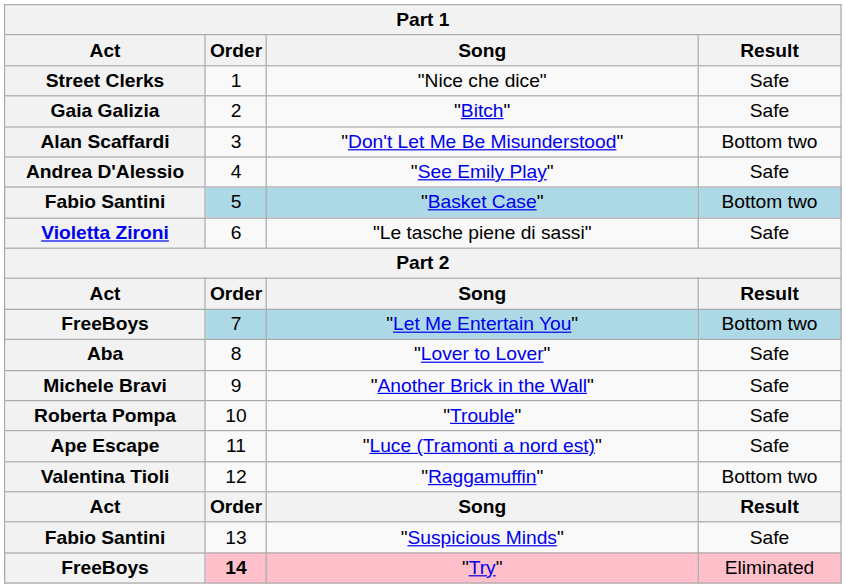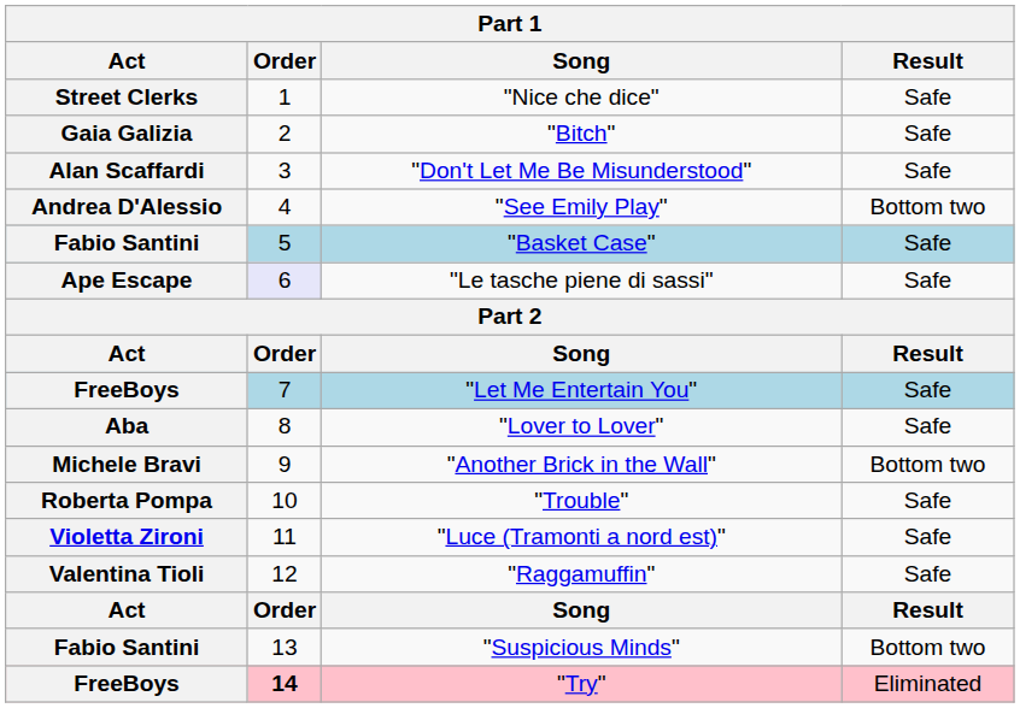"Don't Let Me Be Misunderstood" | Result: Bottom two -> Safe
"See Emily Play" | Result: Safe -> Bottom two
"Basket Case" | Result: Bottom two -> Safe
"Le tasche piene di sassi" | Act: Violetta Zironi -> Ape Escape
"Le tasche piene di sassi" | Order: no background -> lavender background
"Let Me Entertain You" | Result: Bottom two -> Safe
"Another Brick in the Wall" | Result: Safe -> Bottom two
"Luce (Tramonti a nord est)" | Act: Ape Escape -> Violetta Zironi
"Raggamuffin" | Result: Bottom two -> Safe
"Suspicious Minds" | Result: Safe -> Bottom two
